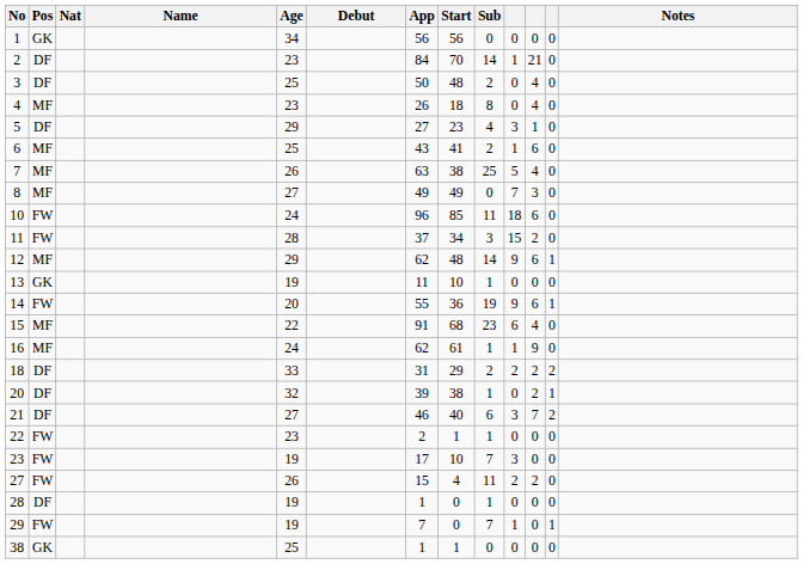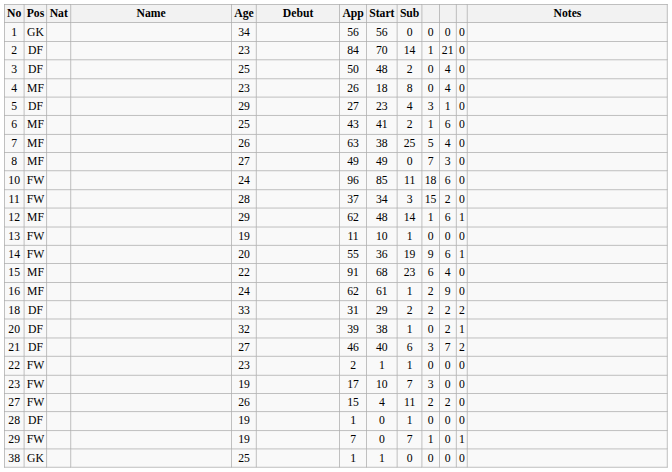12 | column 10: 9 -> 1
13 | Pos: GK -> FW
16 | column 10: 1 -> 2
